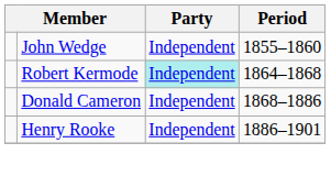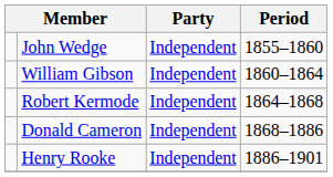+ row: William Gibson | Independent | 1860–1864
Robert Kermode | Party: paleturquoise background -> no background
